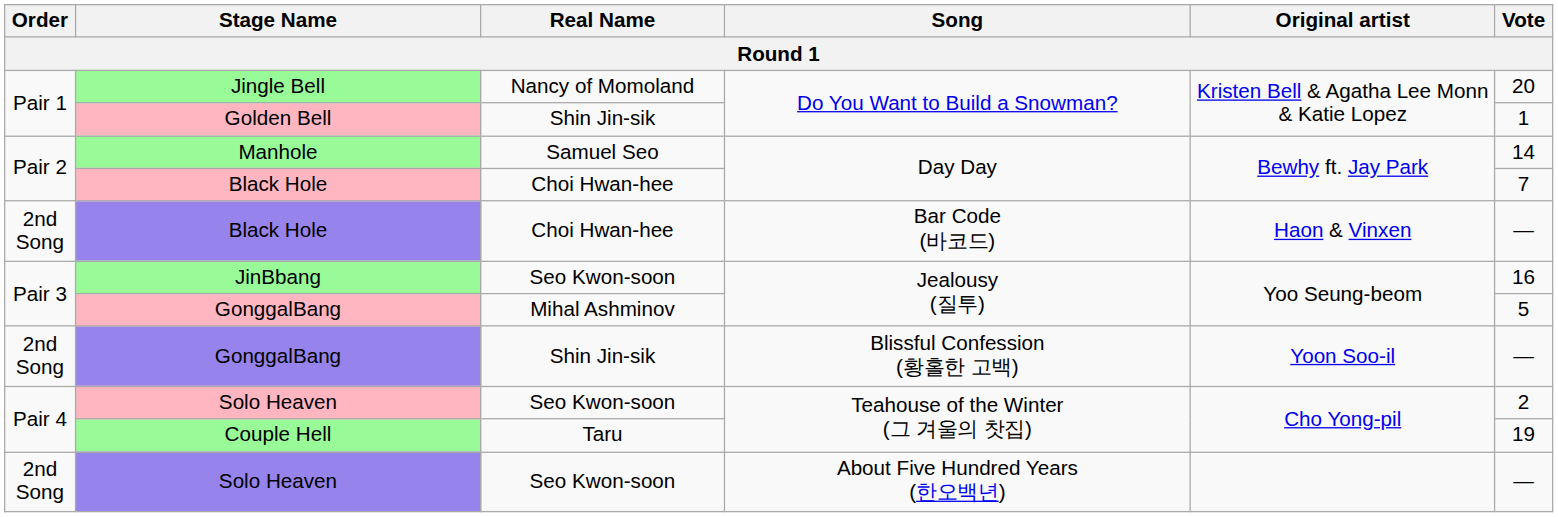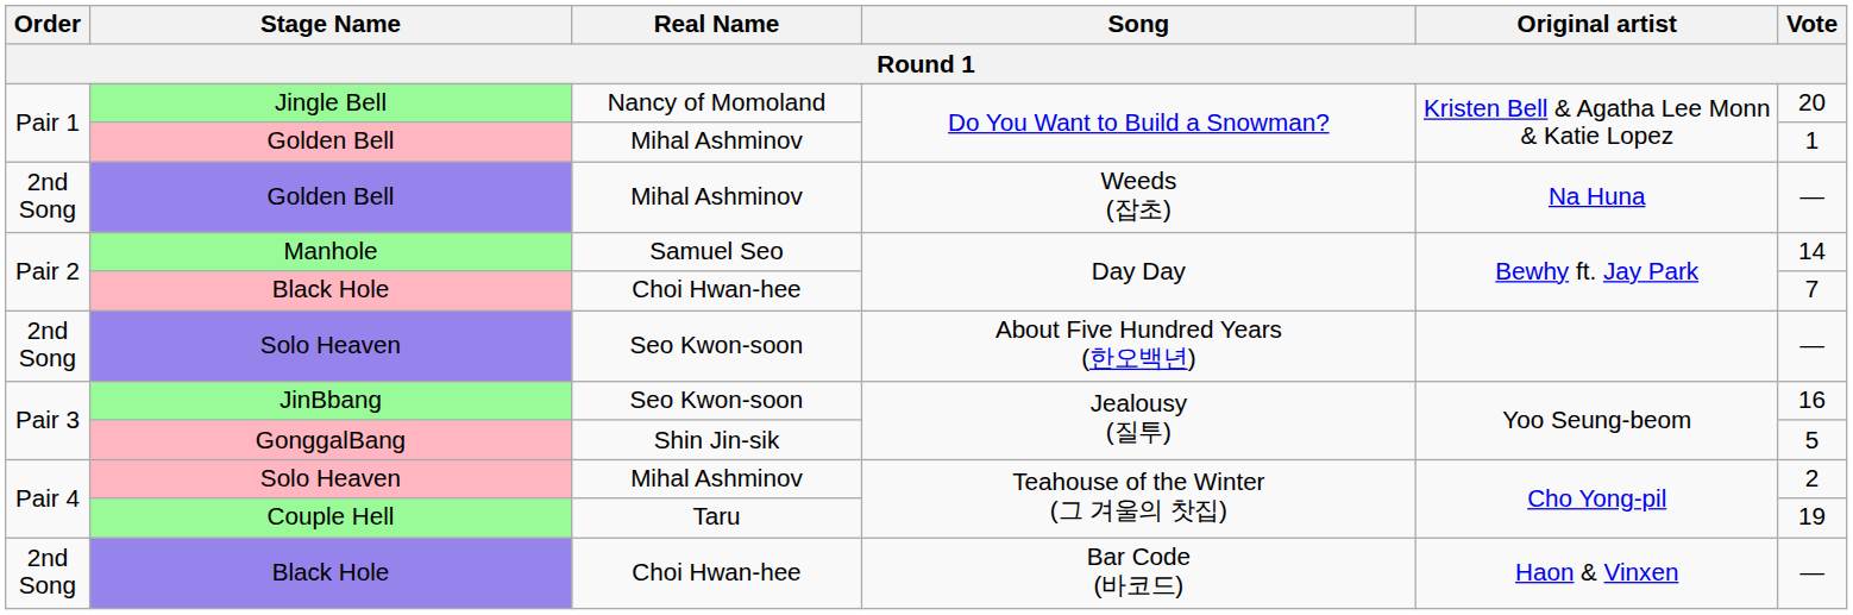Golden Bell / Do You Want to Build a Snowman? | Real Name: Shin Jin-sik -> Mihal Ashminov
+ row: 2nd Song | Golden Bell | Mihal Ashminov | Weeds (잡초) | Na Huna | —
rows swapped: Black Hole / Bar Code (바코드) <-> Solo Heaven / About Five Hundred Years (한오백년)
GonggalBang / Jealousy (질투) | Real Name: Mihal Ashminov -> Shin Jin-sik
- row: 2nd Song | GonggalBang | Shin Jin-sik | Blissful Confession (황홀한 고백) | Yoon Soo-il | —
Solo Heaven / Teahouse of the Winter (그 겨울의 찻집) | Real Name: Seo Kwon-soon -> Mihal Ashminov
